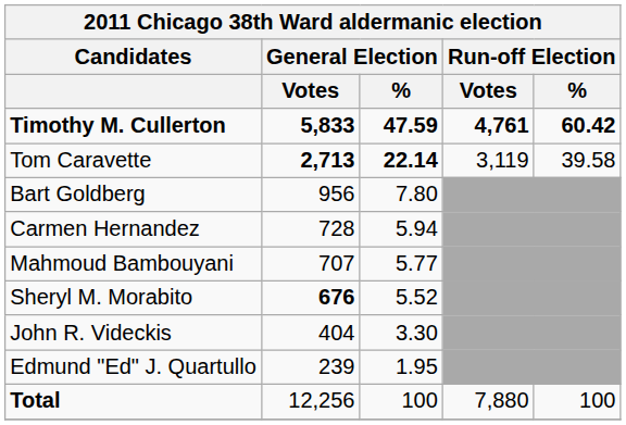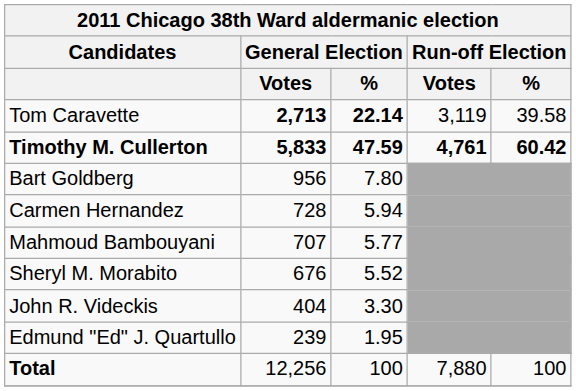rows swapped: Timothy M. Cullerton <-> Tom Caravette
Sheryl M. Morabito | General Election / Votes: bold -> normal
